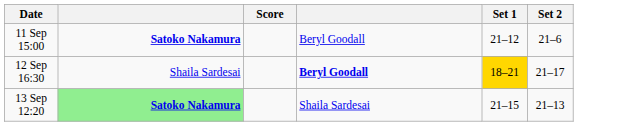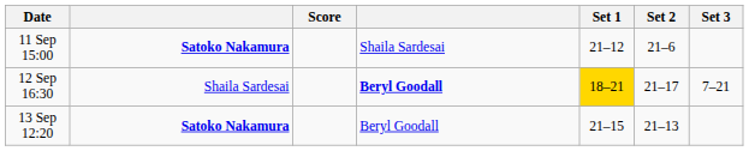+ column: Set 3 | 7–21
11 Sep 15:00 | column 4: Beryl Goodall -> Shaila Sardesai
13 Sep 12:20 | column 2: lightgreen background -> no background
13 Sep 12:20 | column 4: Shaila Sardesai -> Beryl Goodall
